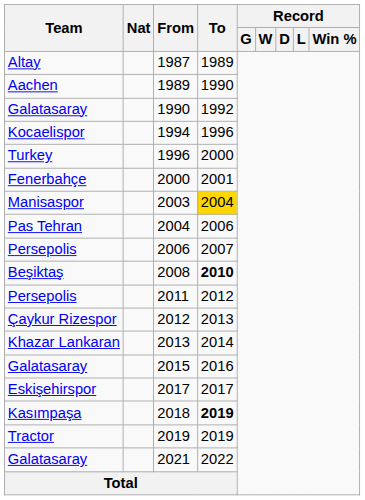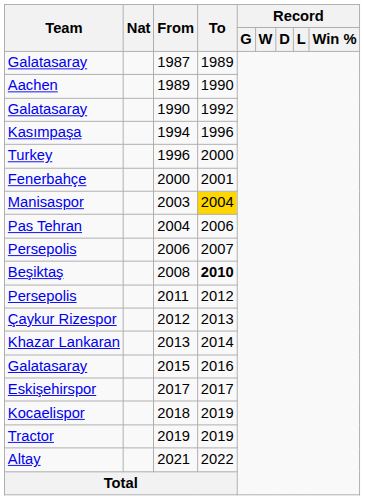1987 | Team: Altay -> Galatasaray
1994 | Team: Kocaelispor -> Kasımpaşa
2018 | Team: Kasımpaşa -> Kocaelispor
2018 | To: bold -> normal
2021 | Team: Galatasaray -> Altay
